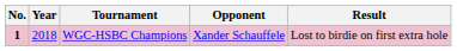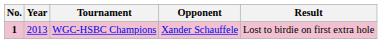WGC-HSBC Champions | Year: 2018 -> 2013
